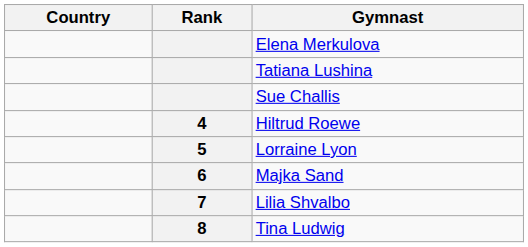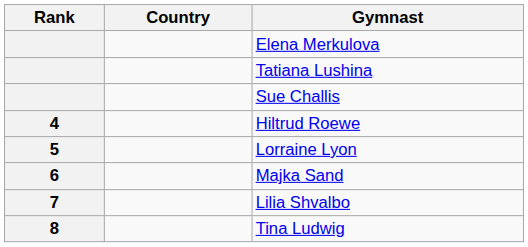columns swapped: Rank <-> Country
